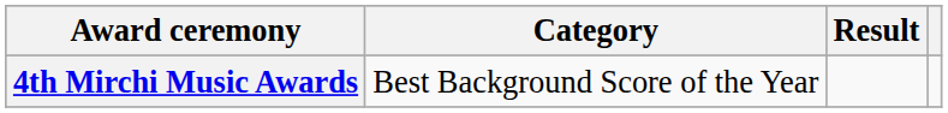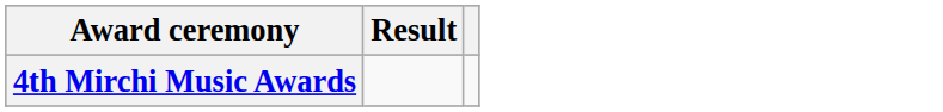- column: Category | Best Background Score of the Year
